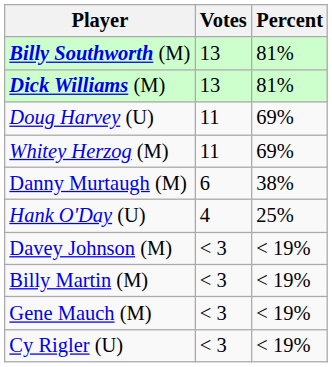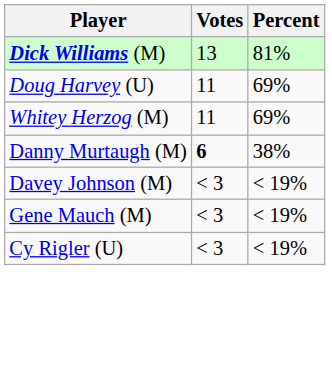- row: Billy Southworth (M) | 13 | 81%
Danny Murtaugh (M) | Votes: normal -> bold
- row: Hank O'Day (U) | 4 | 25%
- row: Billy Martin (M) | < 3 | < 19%
